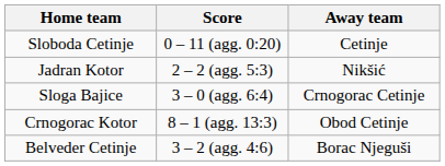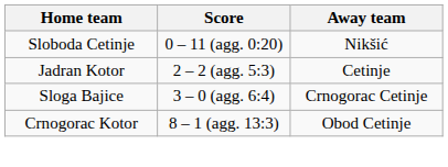Sloboda Cetinje | Away team: Cetinje -> Nikšić
Jadran Kotor | Away team: Nikšić -> Cetinje
- row: Belveder Cetinje | 3 – 2 (agg. 4:6) | Borac Njeguši
